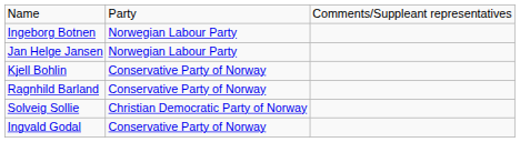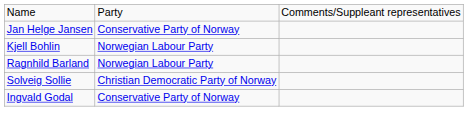- row: Ingeborg Botnen | Norwegian Labour Party
Jan Helge Jansen | column 2: Norwegian Labour Party -> Conservative Party of Norway
Kjell Bohlin | column 2: Conservative Party of Norway -> Norwegian Labour Party
Ragnhild Barland | column 2: Conservative Party of Norway -> Norwegian Labour Party
